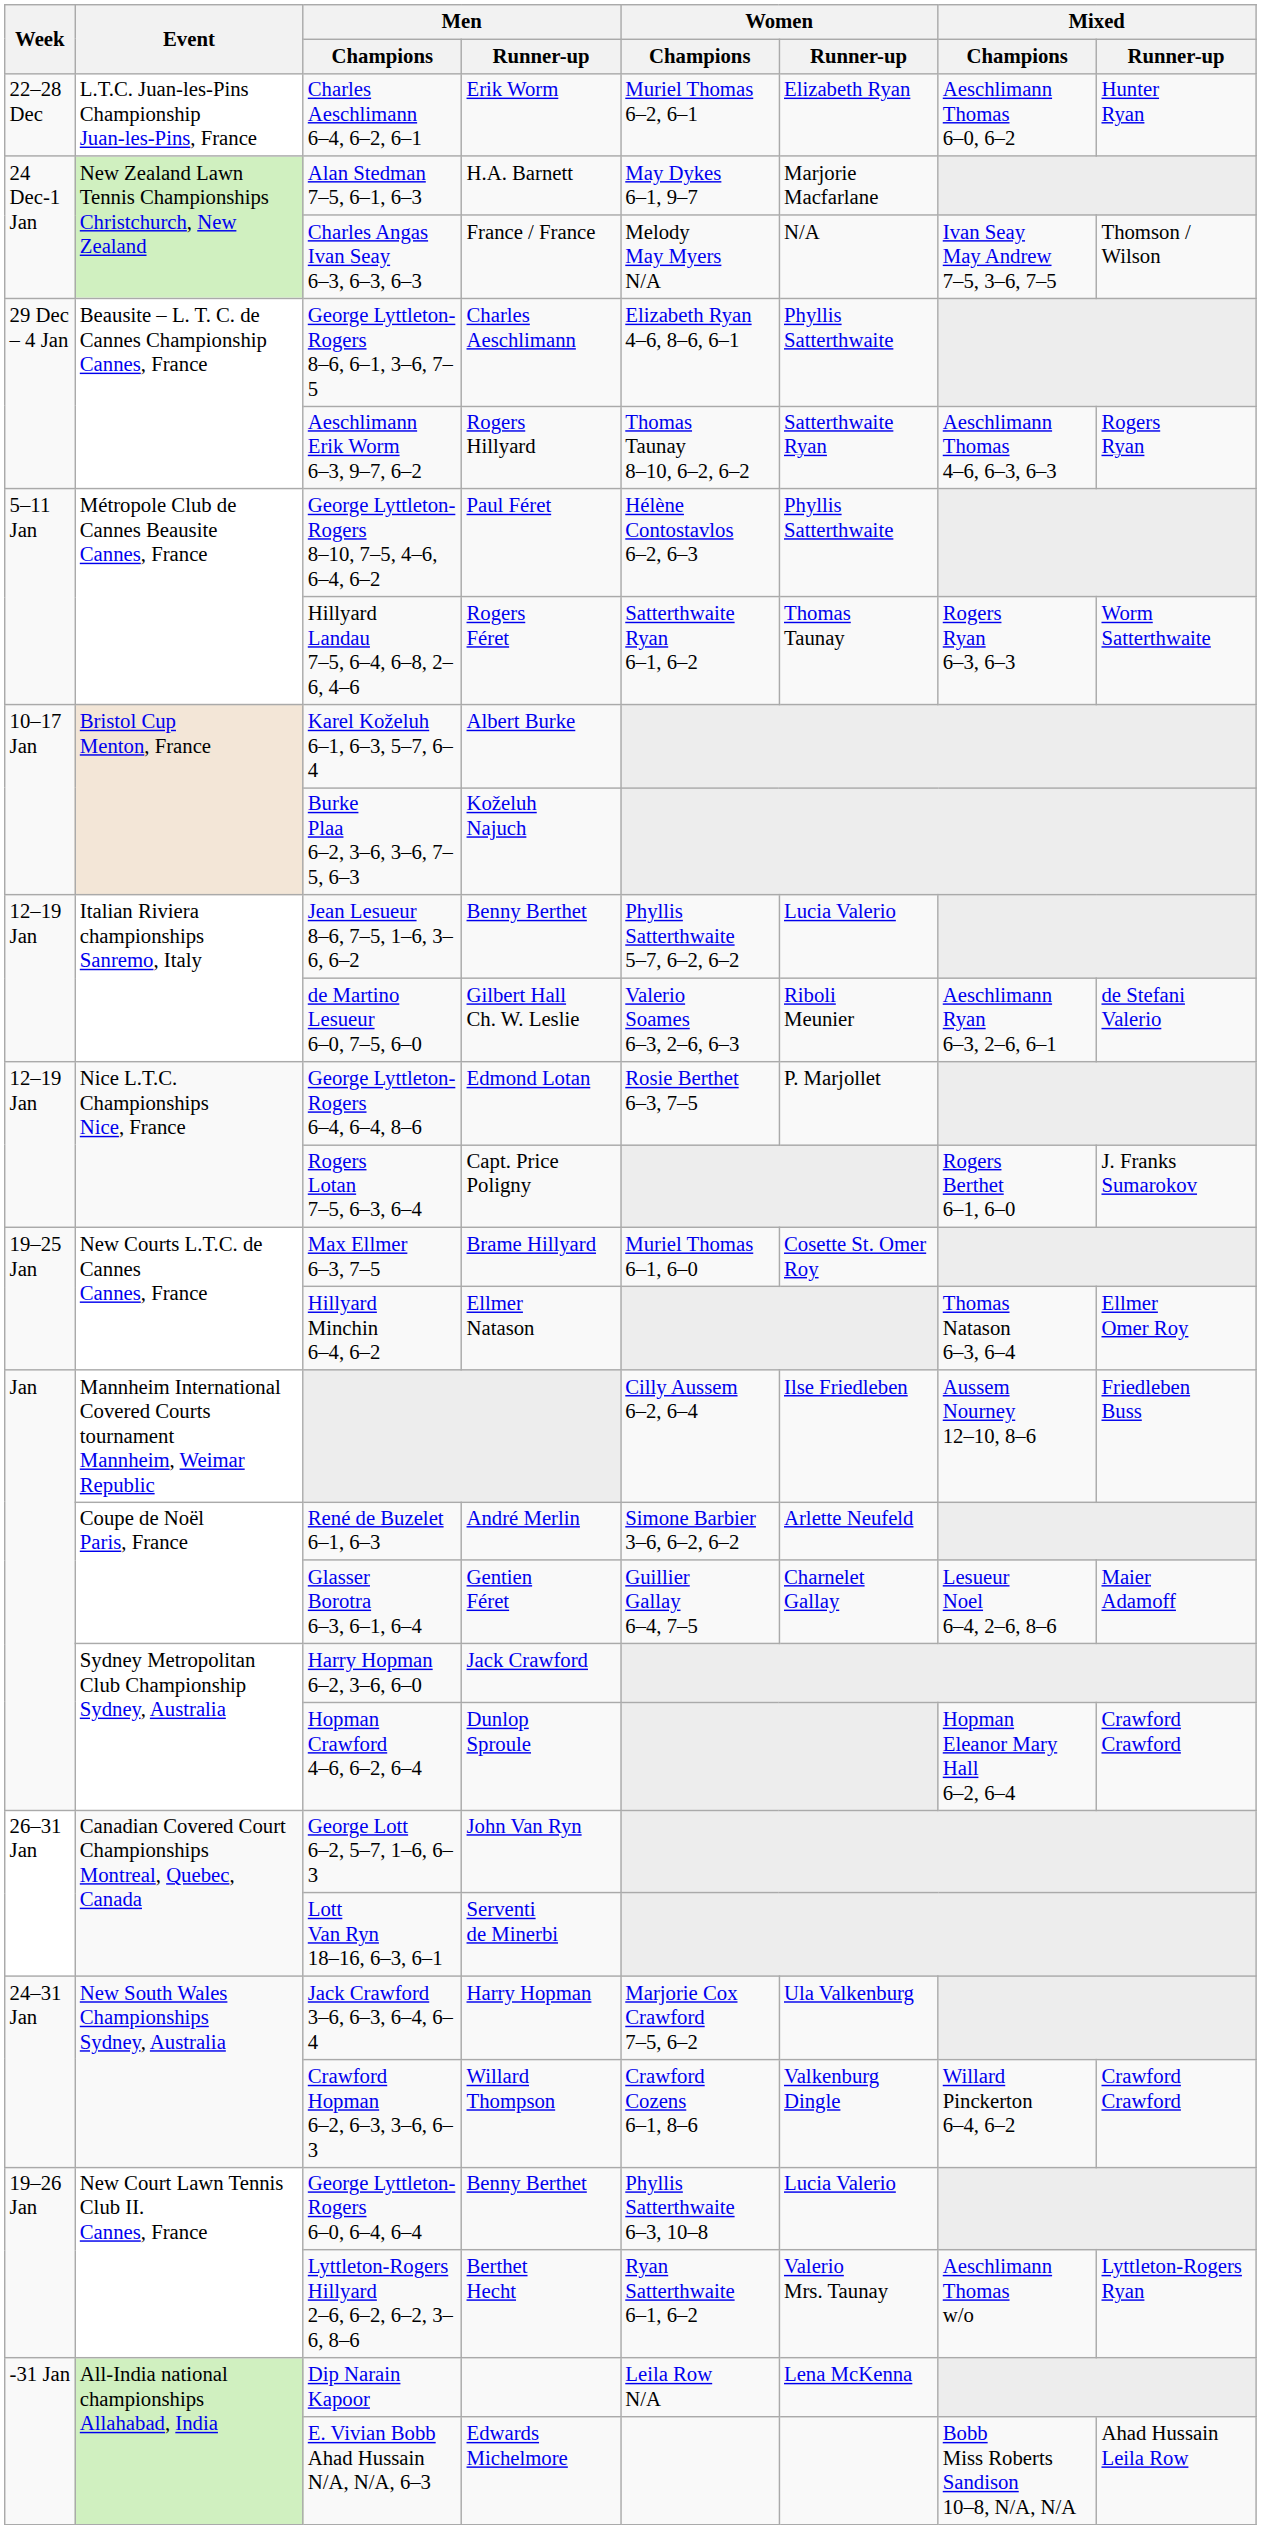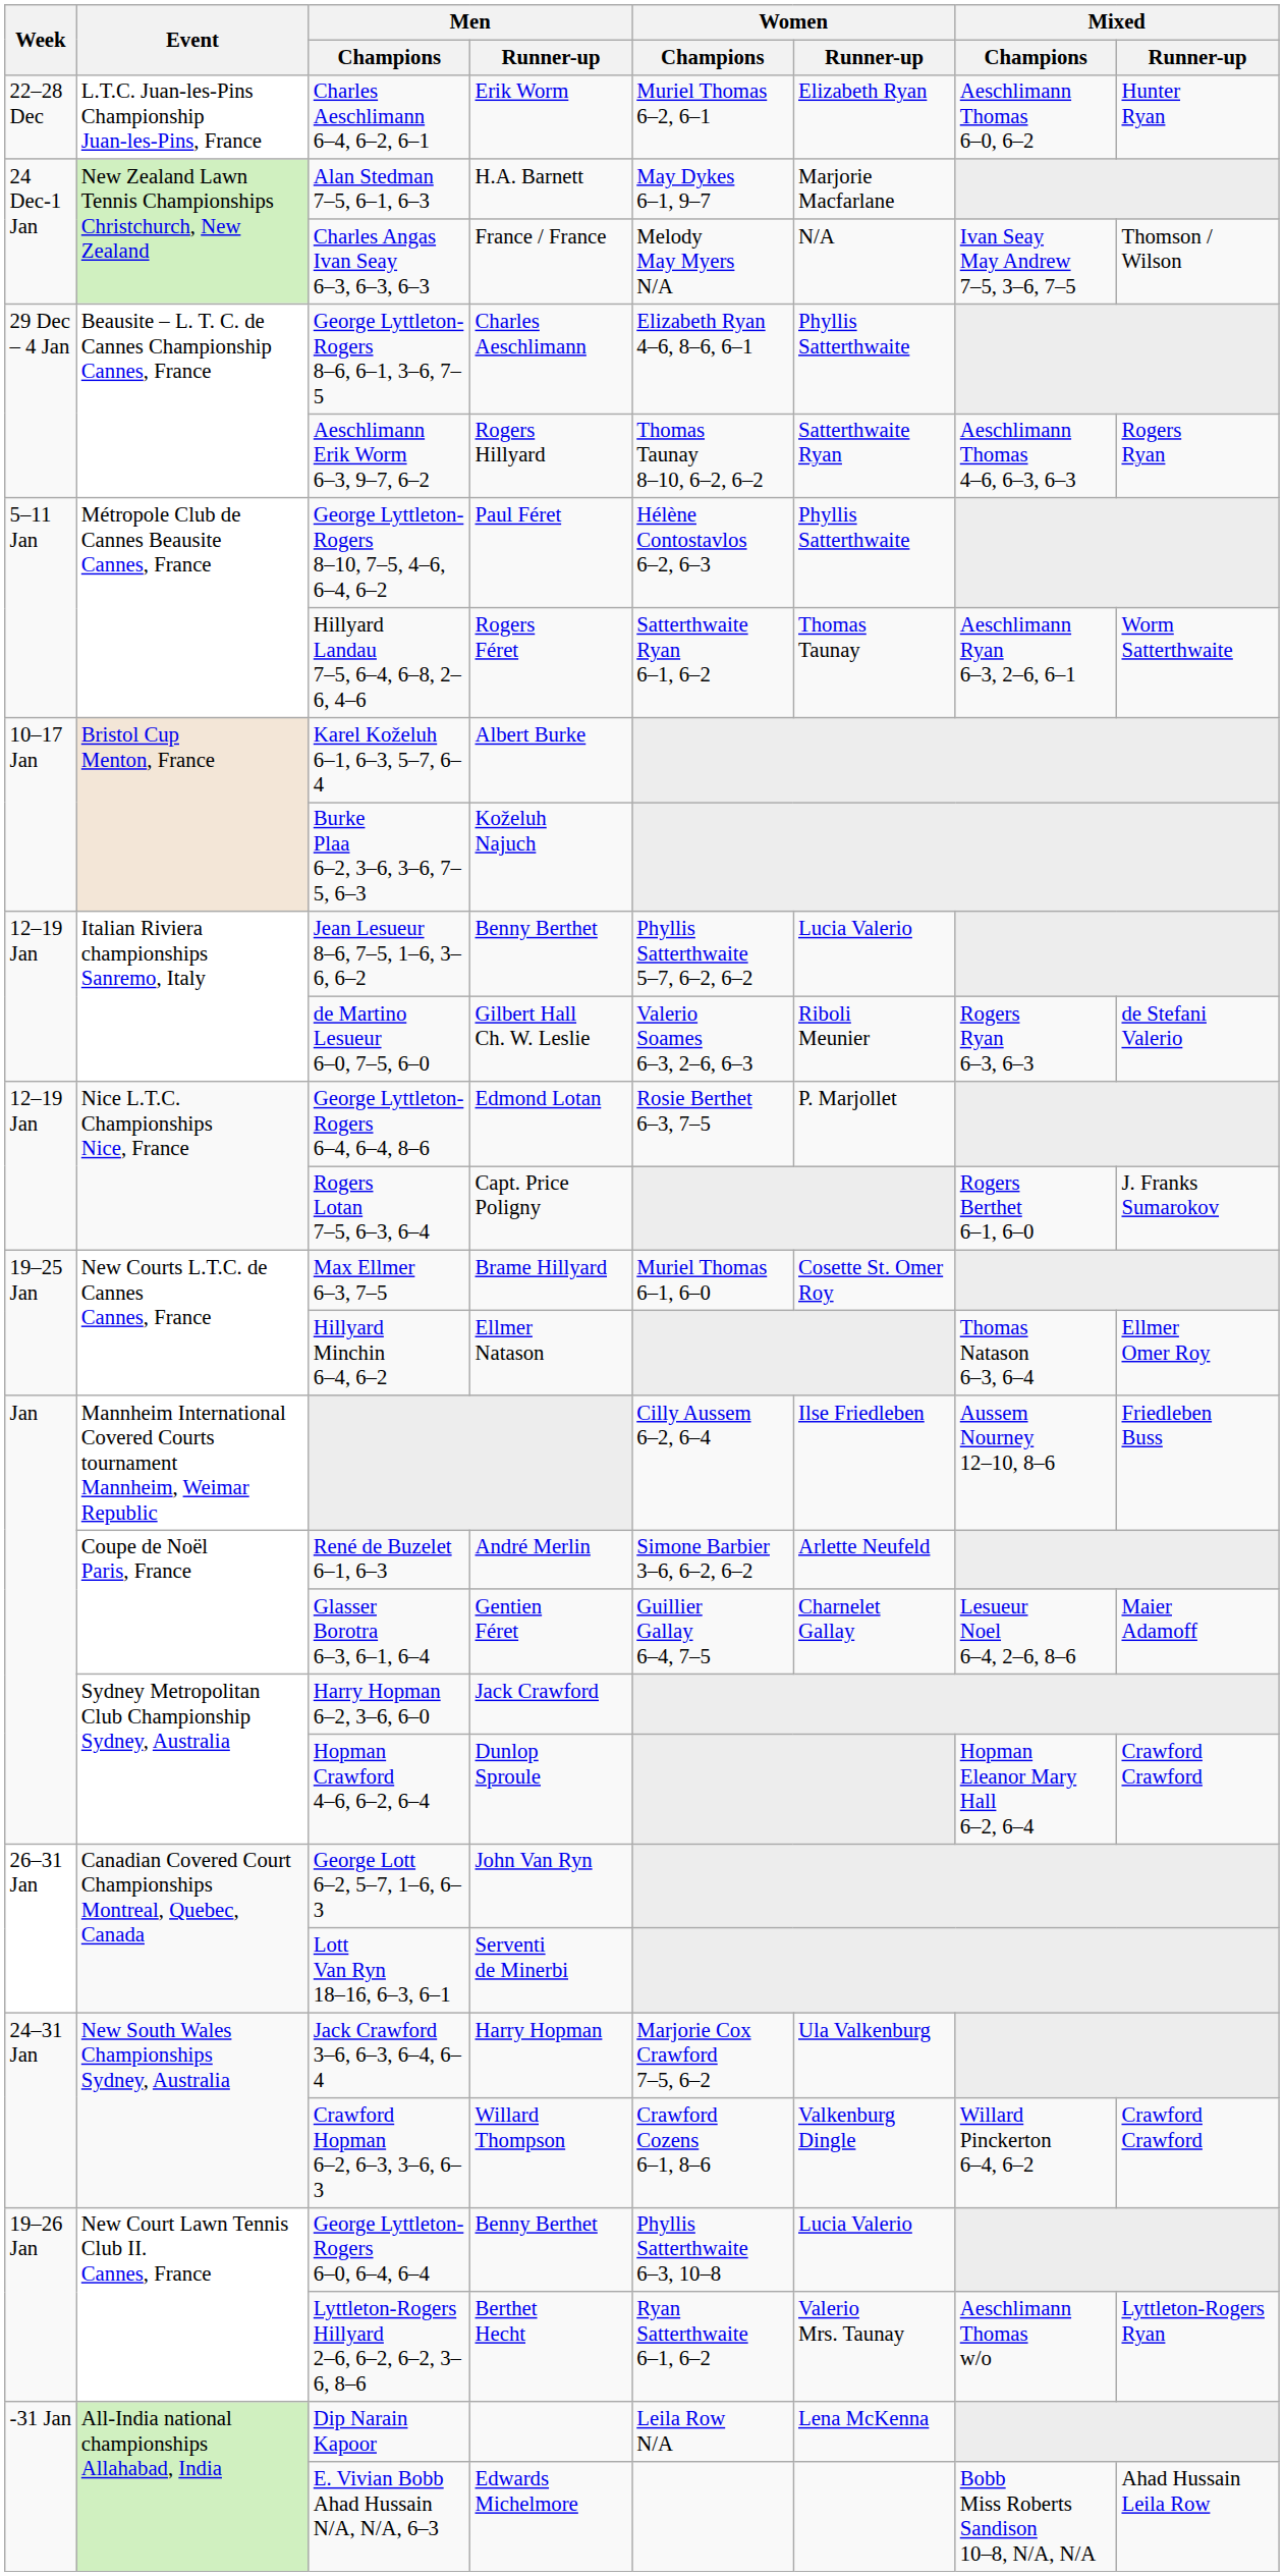Hillyard Landau 7–5, 6–4, 6–8, 2–6, 4–6 | Mixed / Champions: Rogers Ryan 6–3, 6–3 -> Aeschlimann Ryan 6–3, 2–6, 6–1
de Martino Lesueur 6–0, 7–5, 6–0 | Mixed / Champions: Aeschlimann Ryan 6–3, 2–6, 6–1 -> Rogers Ryan 6–3, 6–3
